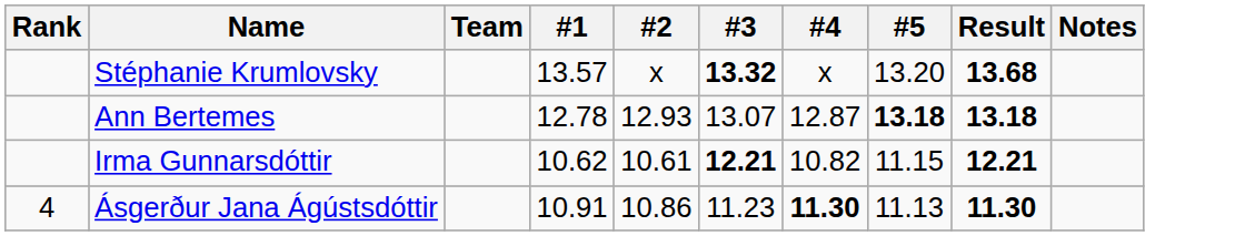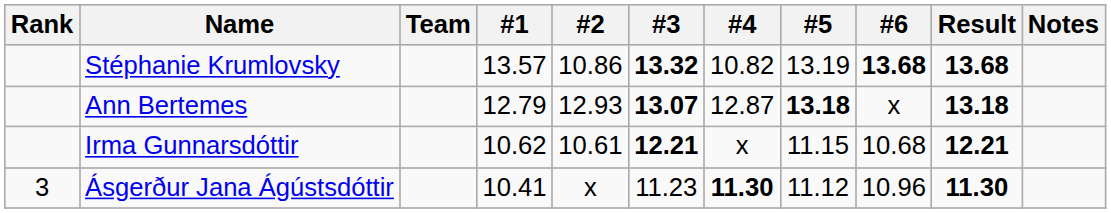+ column: #6 | 13.68 | x | 10.68 | 10.96
Stéphanie Krumlovsky | #2: x -> 10.86
Stéphanie Krumlovsky | #4: x -> 10.82
Stéphanie Krumlovsky | #5: 13.20 -> 13.19
Ann Bertemes | #1: 12.78 -> 12.79
Ann Bertemes | #3: normal -> bold
Irma Gunnarsdóttir | #4: 10.82 -> x
Ásgerður Jana Ágústsdóttir | Rank: 4 -> 3
Ásgerður Jana Ágústsdóttir | #1: 10.91 -> 10.41
Ásgerður Jana Ágústsdóttir | #2: 10.86 -> x
Ásgerður Jana Ágústsdóttir | #5: 11.13 -> 11.12
